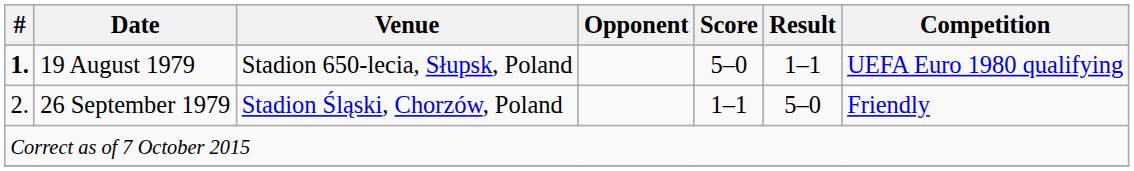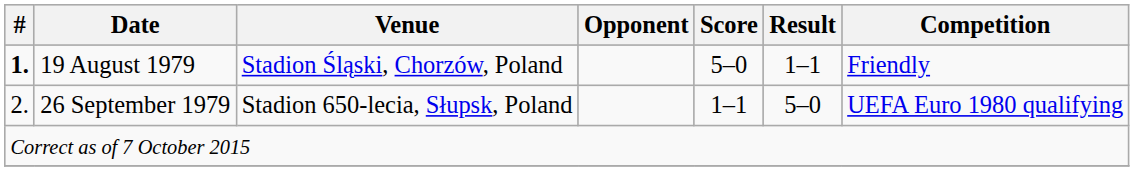19 August 1979 | Venue: Stadion 650-lecia, Słupsk, Poland -> Stadion Śląski, Chorzów, Poland
19 August 1979 | Competition: UEFA Euro 1980 qualifying -> Friendly
26 September 1979 | Venue: Stadion Śląski, Chorzów, Poland -> Stadion 650-lecia, Słupsk, Poland
26 September 1979 | Competition: Friendly -> UEFA Euro 1980 qualifying
